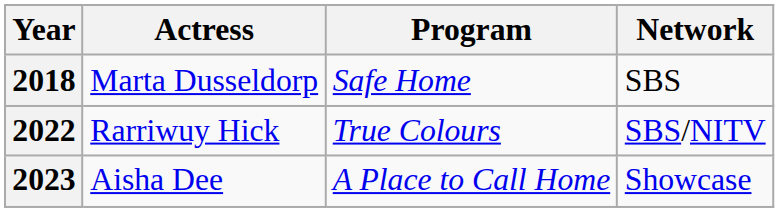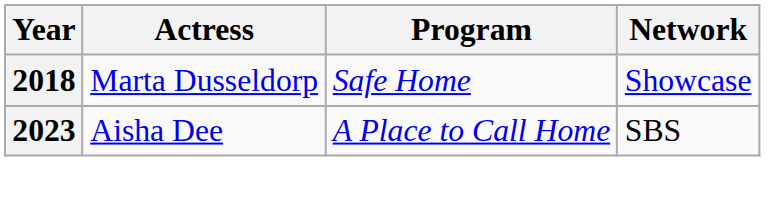2018 | Network: SBS -> Showcase
- row: 2022 | Rarriwuy Hick | True Colours | SBS/NITV
2023 | Network: Showcase -> SBS
